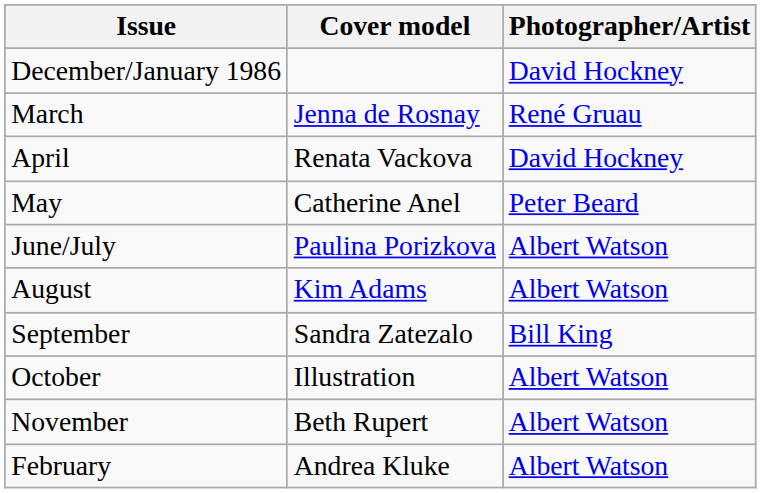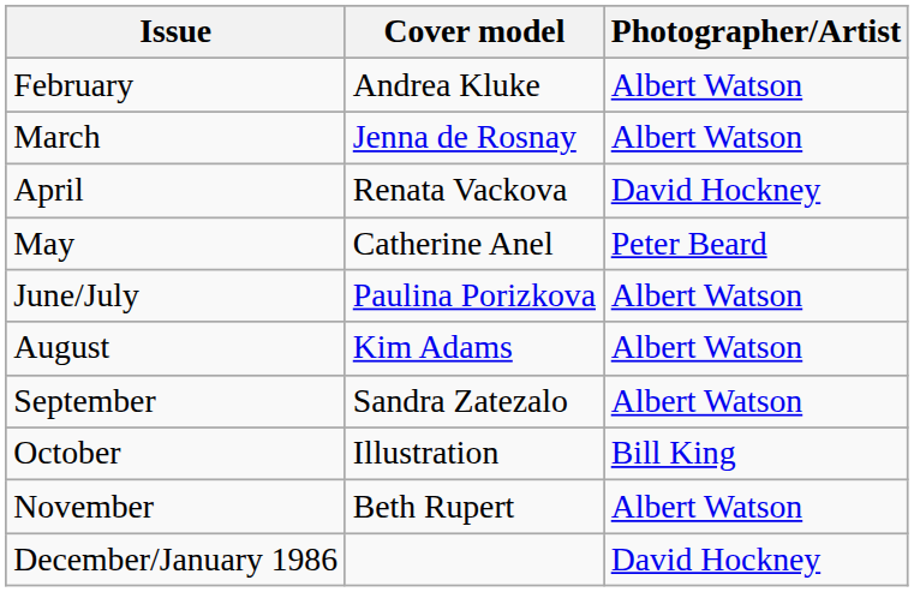rows swapped: February <-> December/January 1986
March | Photographer/Artist: René Gruau -> Albert Watson
September | Photographer/Artist: Bill King -> Albert Watson
October | Photographer/Artist: Albert Watson -> Bill King
